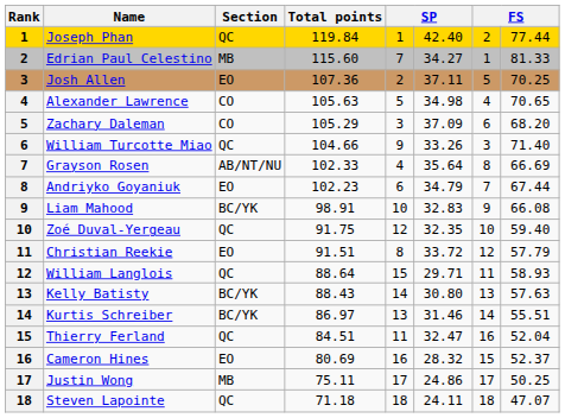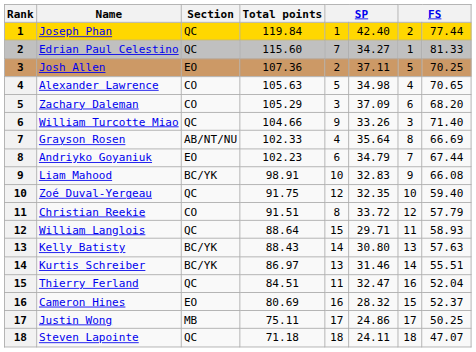Edrian Paul Celestino | Section: MB -> QC
Christian Reekie | Section: EO -> CO
